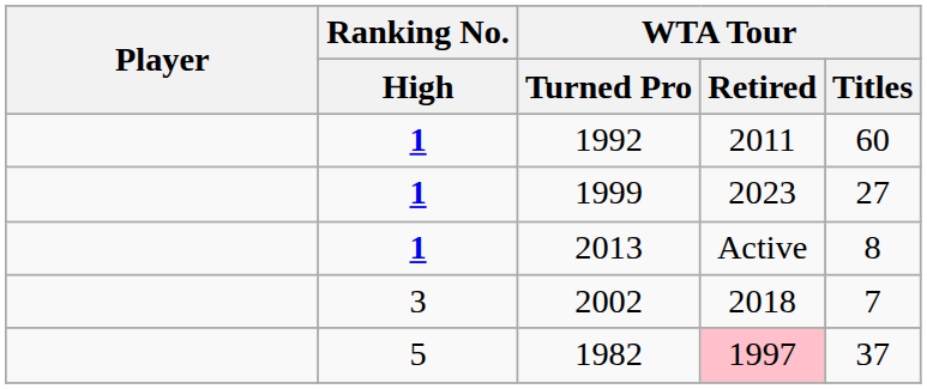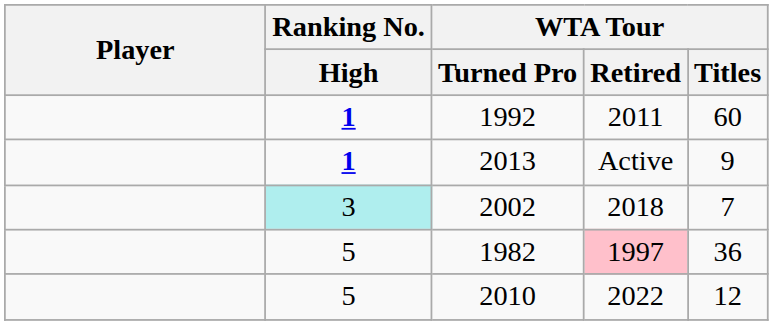- row: 1 | 1999 | 2023 | 27
2013 | WTA Tour / Titles: 8 -> 9
2002 | Ranking No. / High: no background -> paleturquoise background
1982 | WTA Tour / Titles: 37 -> 36
+ row: 5 | 2010 | 2022 | 12
